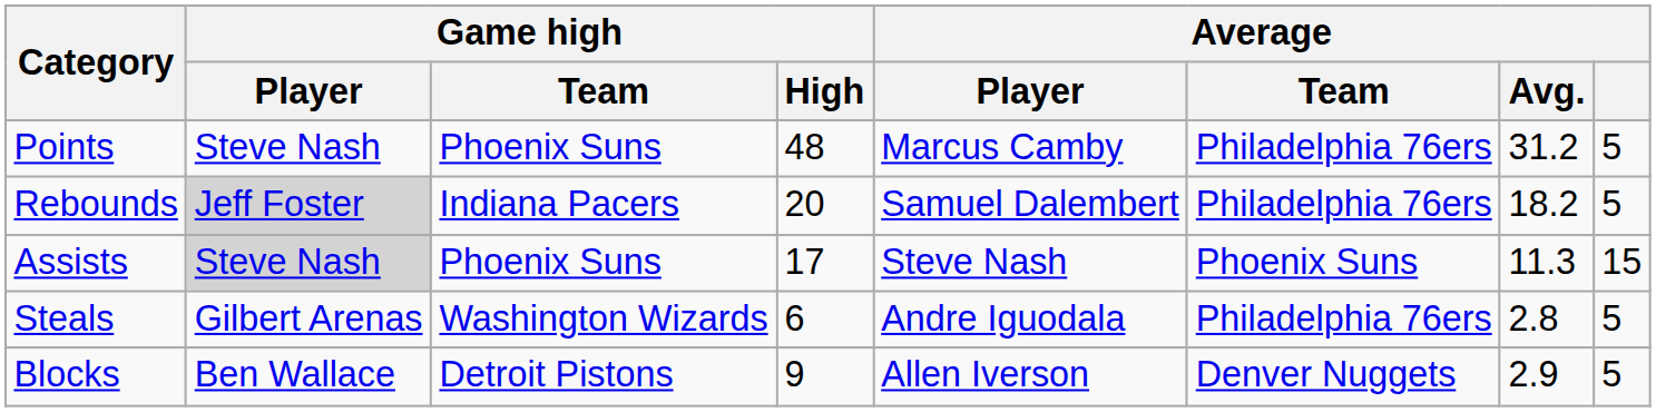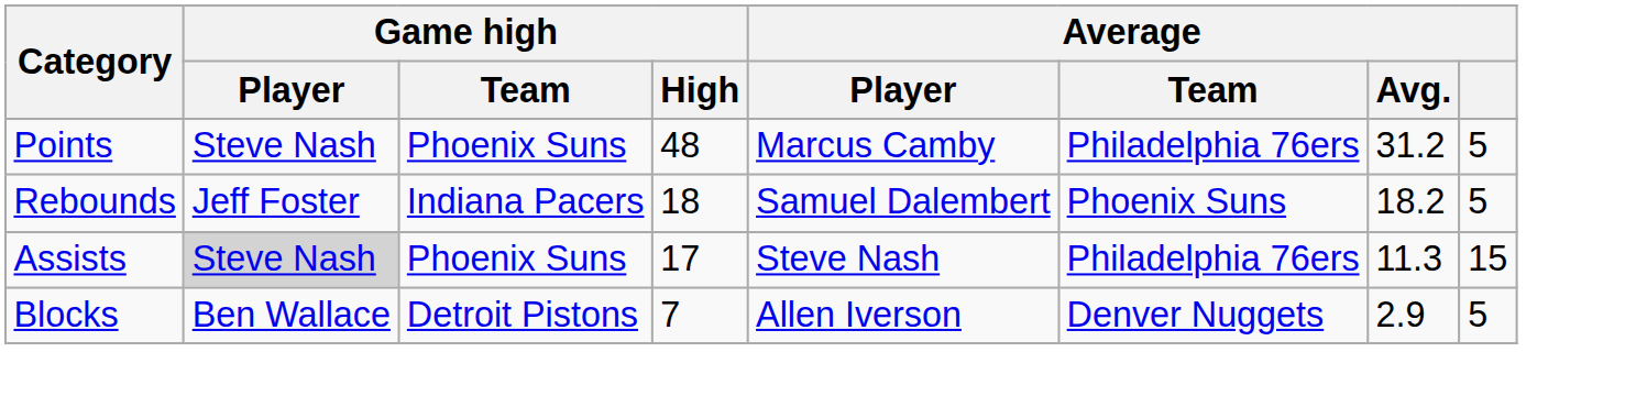Rebounds | Game high / Player: lightgrey background -> no background
Rebounds | Game high / High: 20 -> 18
Rebounds | Average / Team: Philadelphia 76ers -> Phoenix Suns
Assists | Average / Team: Phoenix Suns -> Philadelphia 76ers
- row: Steals | Gilbert Arenas | Washington Wizards | 6 | Andre Iguodala | Philadelphia 76ers | 2.8 | 5
Blocks | Game high / High: 9 -> 7
